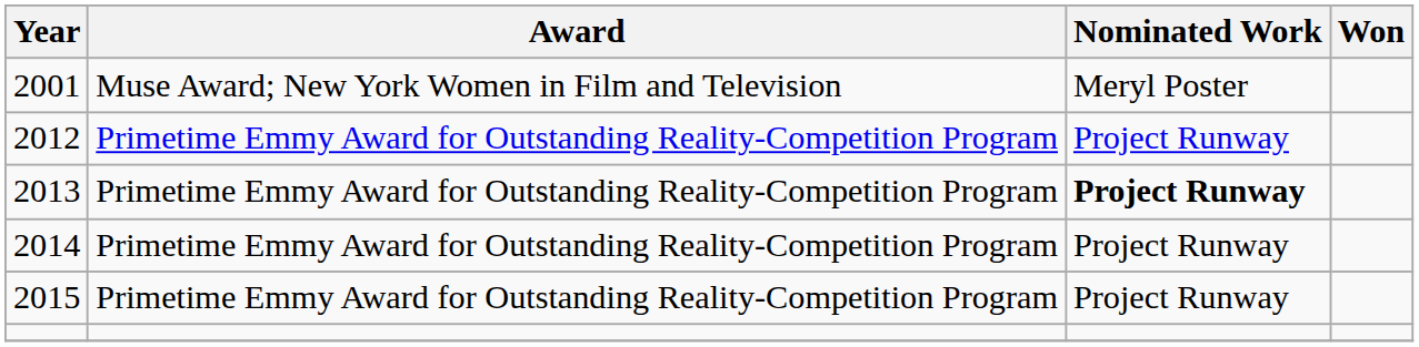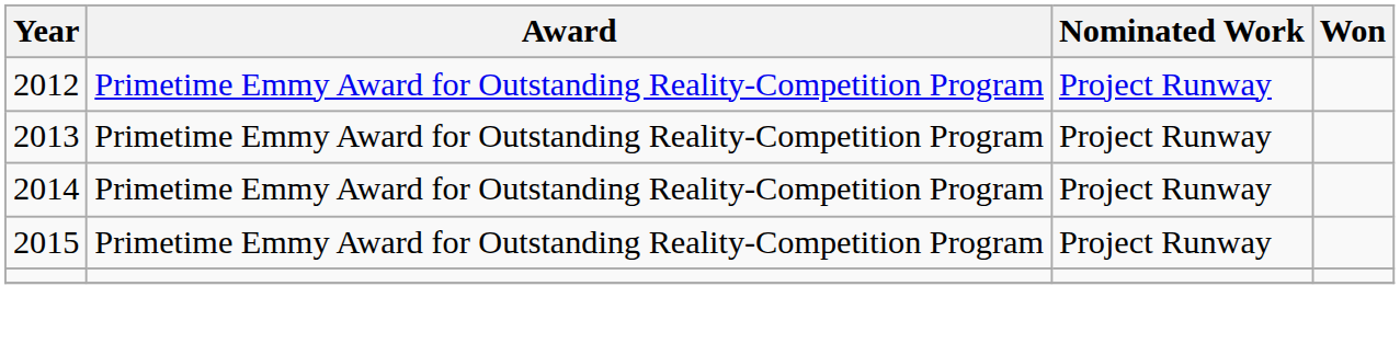- row: 2001 | Muse Award; New York Women in Film and Television | Meryl Poster
2013 | Nominated Work: bold -> normal
